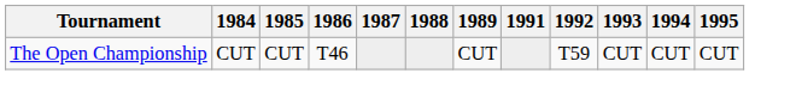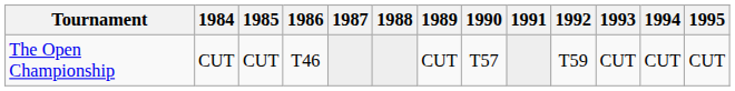+ column: 1990 | T57
